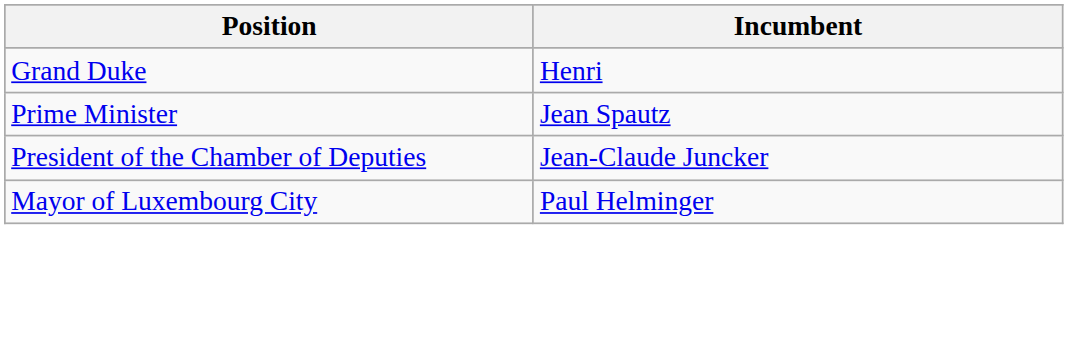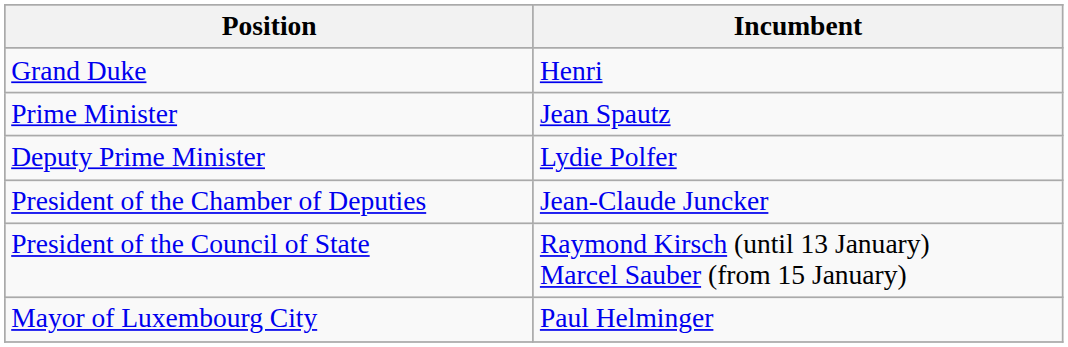+ row: Deputy Prime Minister | Lydie Polfer
+ row: President of the Council of State | Raymond Kirsch (until 13 January) Marcel Sauber (from 15 January)
